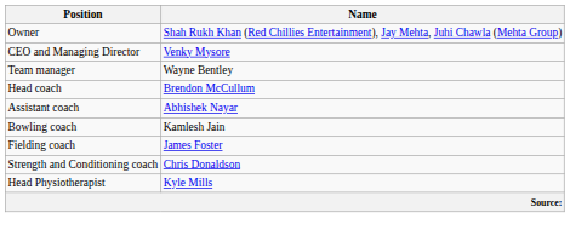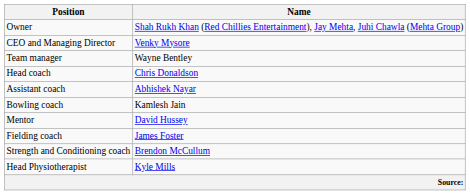Head coach | Name: Brendon McCullum -> Chris Donaldson
+ row: Mentor | David Hussey
Strength and Conditioning coach | Name: Chris Donaldson -> Brendon McCullum
